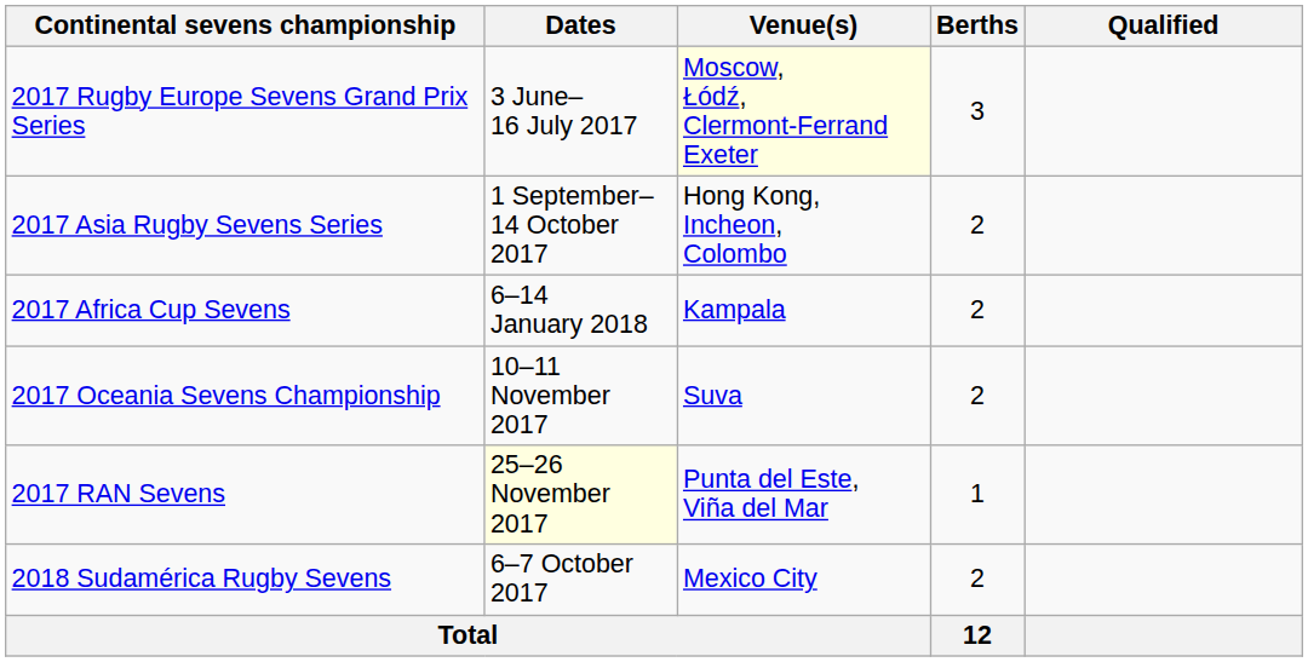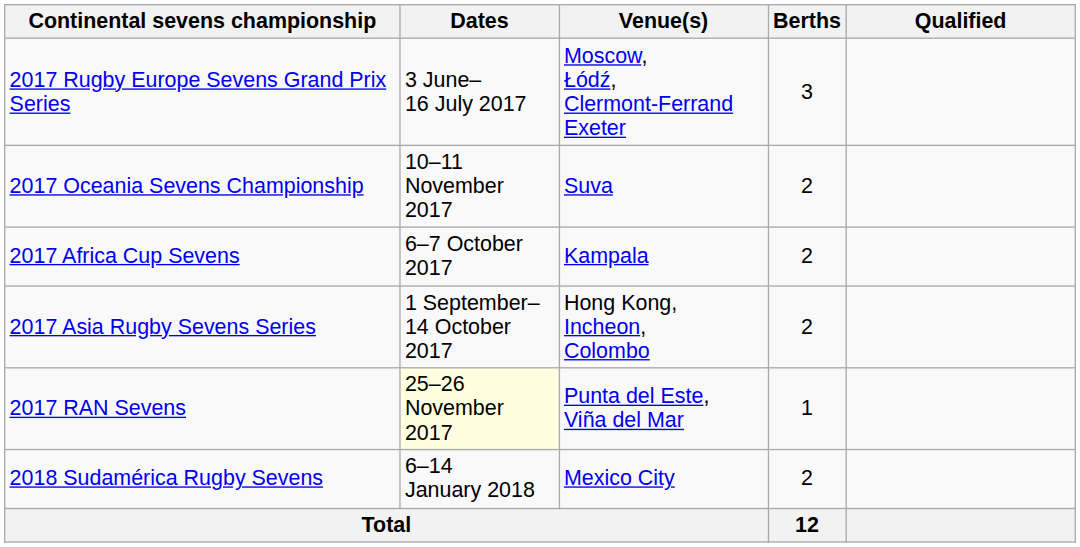2017 Rugby Europe Sevens Grand Prix Series | Venue(s): lightyellow background -> no background
rows swapped: 2017 Asia Rugby Sevens Series <-> 2017 Oceania Sevens Championship
2017 Africa Cup Sevens | Dates: 6–14 January 2018 -> 6–7 October 2017
2018 Sudamérica Rugby Sevens | Dates: 6–7 October 2017 -> 6–14 January 2018
